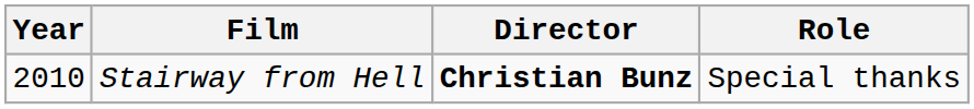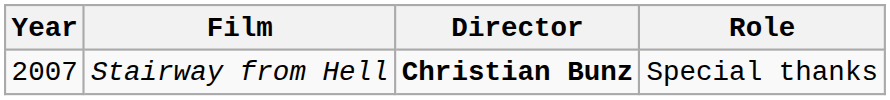Stairway from Hell | Year: 2010 -> 2007
